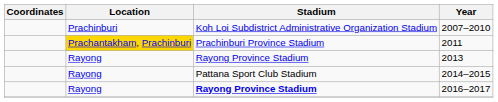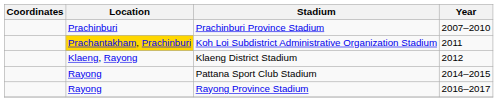2007–2010 | Stadium: Koh Loi Subdistrict Administrative Organization Stadium -> Prachinburi Province Stadium
2011 | Stadium: Prachinburi Province Stadium -> Koh Loi Subdistrict Administrative Organization Stadium
+ row: Klaeng, Rayong | Klaeng District Stadium | 2012
- row: Rayong | Rayong Province Stadium | 2013
2016–2017 | Stadium: bold -> normal
